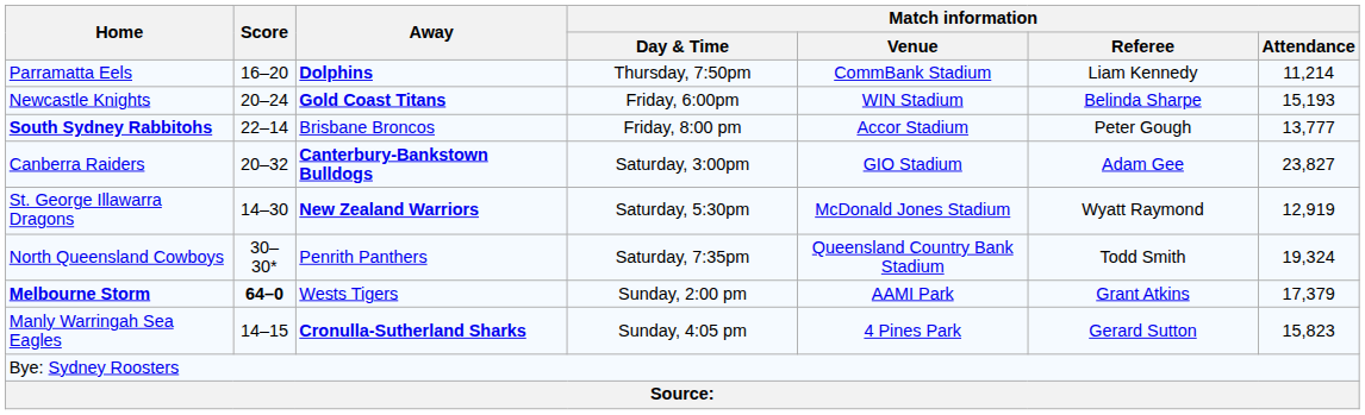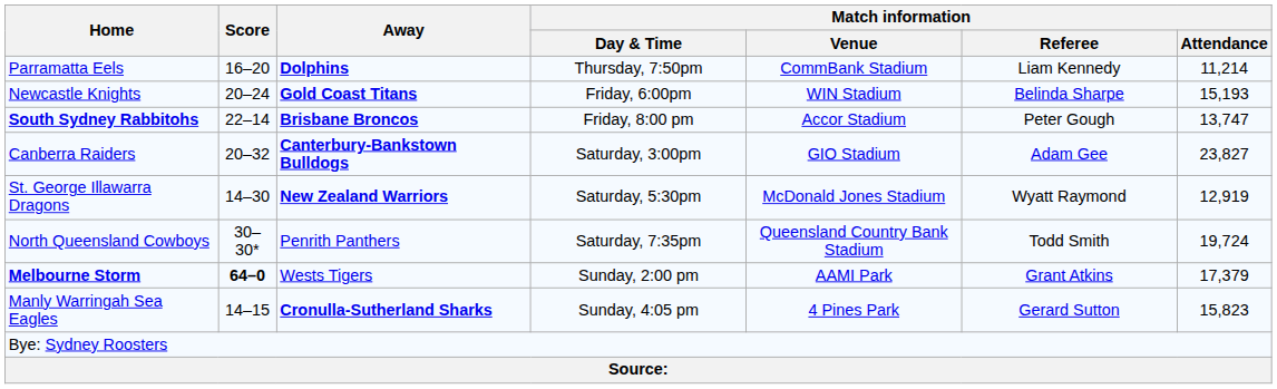South Sydney Rabbitohs | Away: normal -> bold
South Sydney Rabbitohs | Match information / Attendance: 13,777 -> 13,747
North Queensland Cowboys | Match information / Attendance: 19,324 -> 19,724
